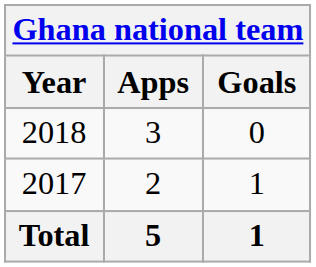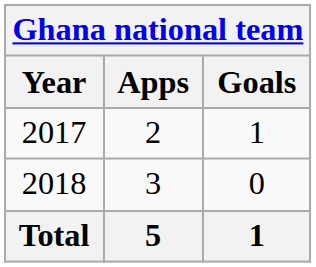rows swapped: 2017 <-> 2018
